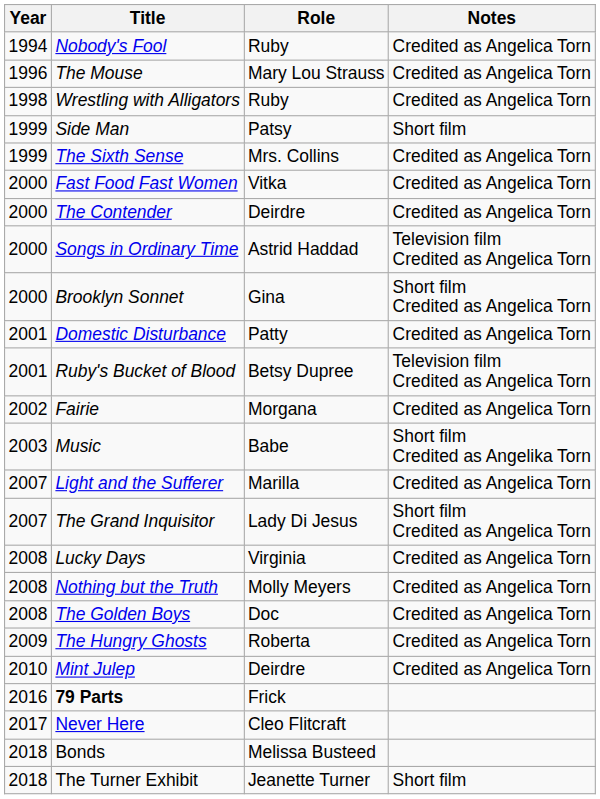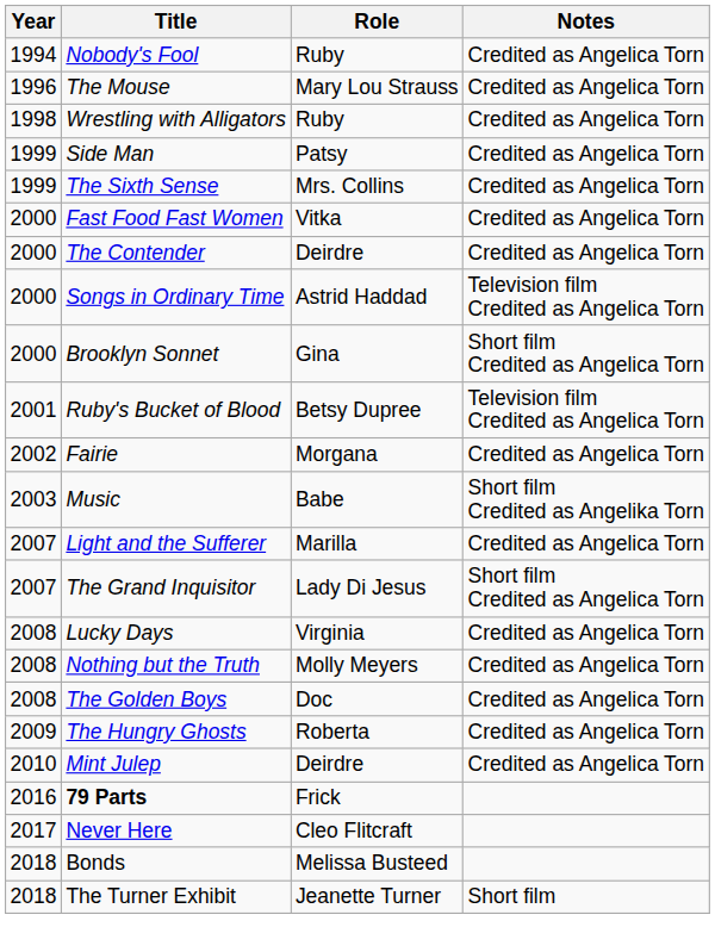Side Man | Notes: Short film -> Credited as Angelica Torn
- row: 2001 | Domestic Disturbance | Patty | Credited as Angelica Torn
